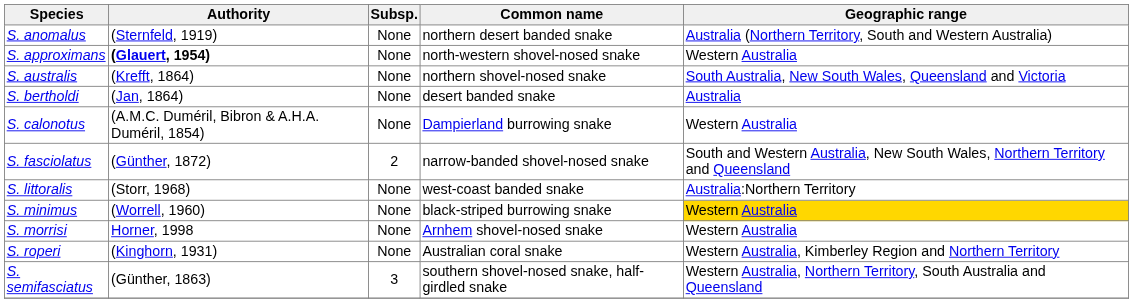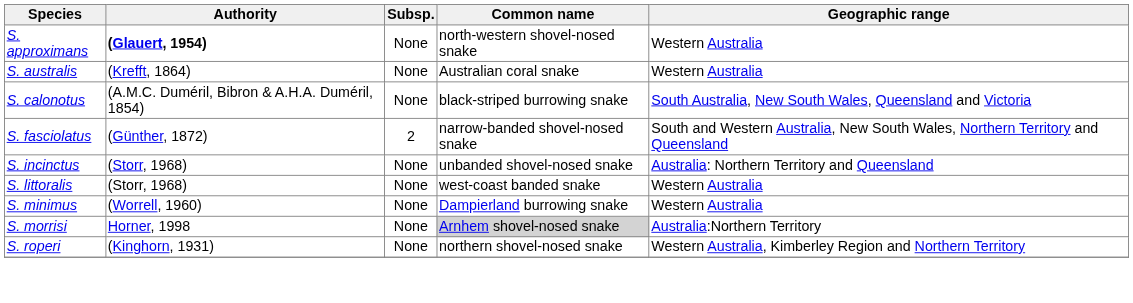- row: S. anomalus | (Sternfeld, 1919) | None | northern desert banded snake | Australia (Northern Territory, South and Western Australia)
S. australis | Common name: northern shovel-nosed snake -> Australian coral snake
S. australis | Geographic range: South Australia, New South Wales, Queensland and Victoria -> Western Australia
- row: S. bertholdi | (Jan, 1864) | None | desert banded snake | Australia
S. calonotus | Common name: Dampierland burrowing snake -> black-striped burrowing snake
S. calonotus | Geographic range: Western Australia -> South Australia, New South Wales, Queensland and Victoria
+ row: S. incinctus | (Storr, 1968) | None | unbanded shovel-nosed snake | Australia: Northern Territory and Queensland
S. littoralis | Geographic range: Australia:Northern Territory -> Western Australia
S. minimus | Common name: black-striped burrowing snake -> Dampierland burrowing snake
S. minimus | Geographic range: gold background -> no background
S. morrisi | Common name: no background -> lightgrey background
S. morrisi | Geographic range: Western Australia -> Australia:Northern Territory
S. roperi | Common name: Australian coral snake -> northern shovel-nosed snake
- row: S. semifasciatus | (Günther, 1863) | 3 | southern shovel-nosed snake, half-girdled snake | Western Australia, Northern Territory, South Australia and Queensland
